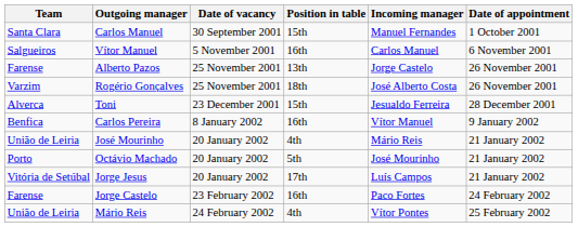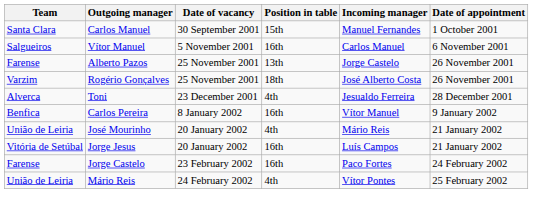Toni | Position in table: 15th -> 4th
- row: Porto | Octávio Machado | 20 January 2002 | 5th | José Mourinho | 21 January 2002
Jorge Jesus | Position in table: 17th -> 16th
